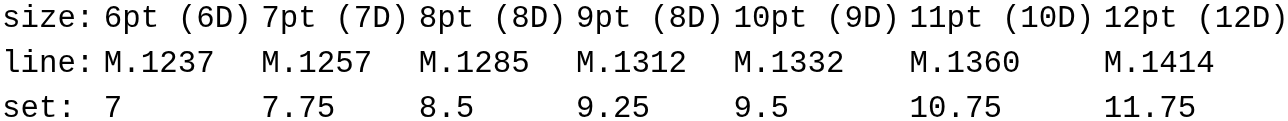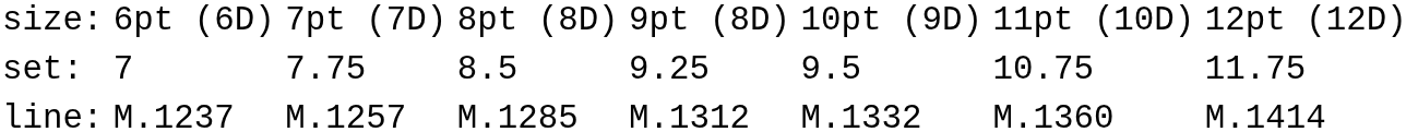rows swapped: set: <-> line:
